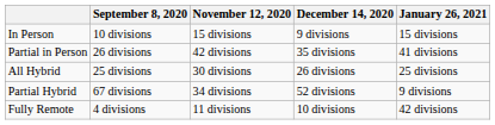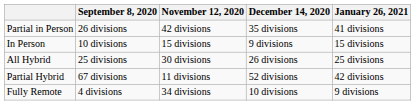rows swapped: In Person <-> Partial in Person
Partial Hybrid | November 12, 2020: 34 divisions -> 11 divisions
Partial Hybrid | January 26, 2021: 9 divisions -> 42 divisions
Fully Remote | November 12, 2020: 11 divisions -> 34 divisions
Fully Remote | January 26, 2021: 42 divisions -> 9 divisions
